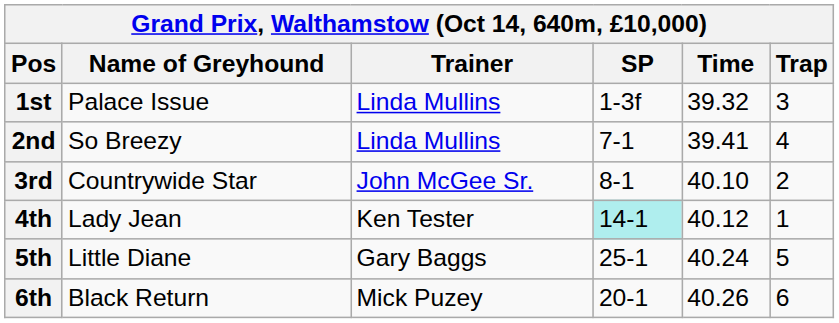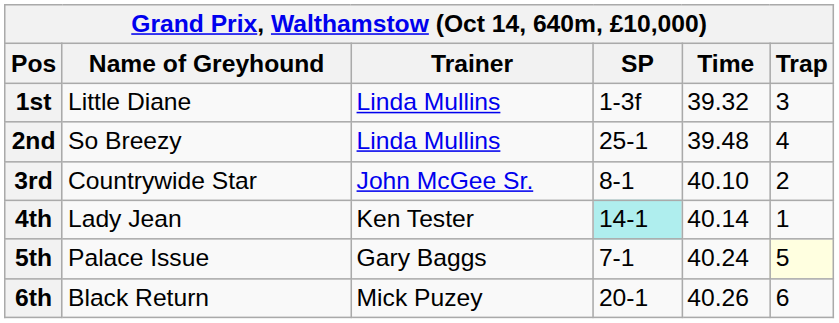1st | Name of Greyhound: Palace Issue -> Little Diane
2nd | SP: 7-1 -> 25-1
2nd | Time: 39.41 -> 39.48
4th | Time: 40.12 -> 40.14
5th | Name of Greyhound: Little Diane -> Palace Issue
5th | SP: 25-1 -> 7-1
5th | Trap: no background -> lightyellow background
